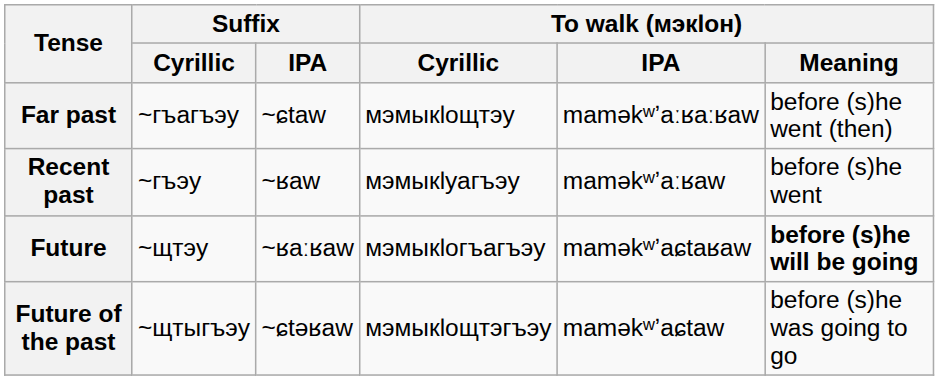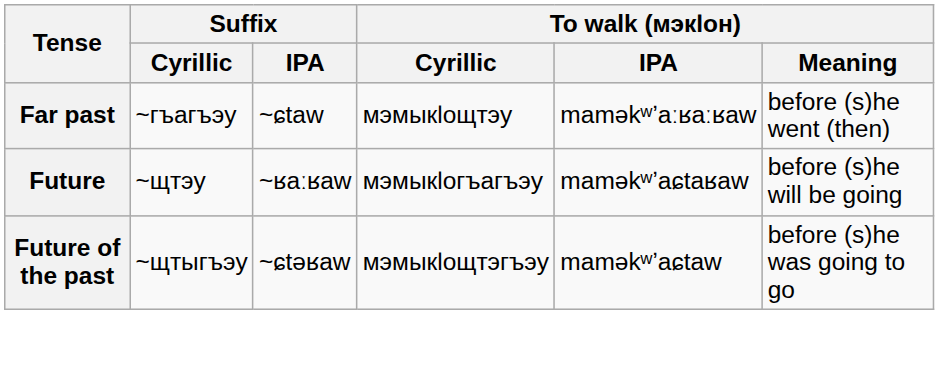- row: Recent past | ~гъэу | ~ʁaw | мэмыкӏуагъэу | maməkʷʼaːʁaw | before (s)he went
Future | To walk (мэкӏон) / Meaning: bold -> normal
